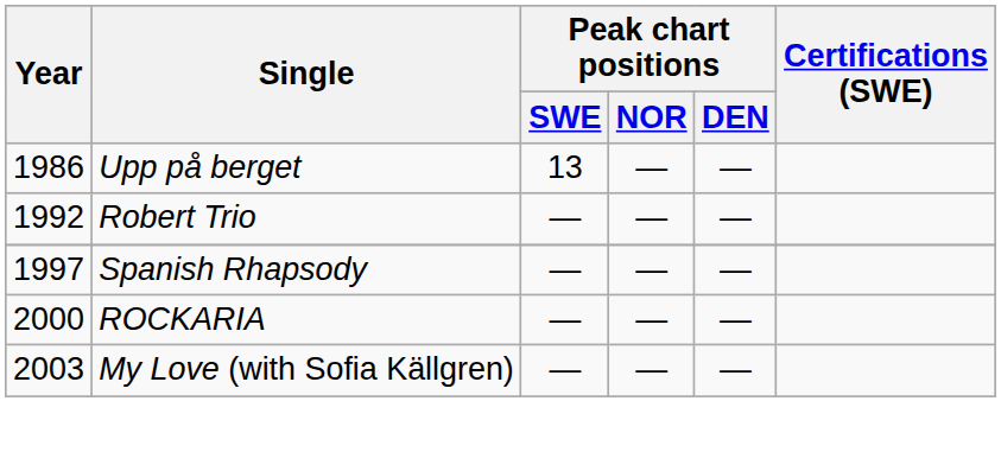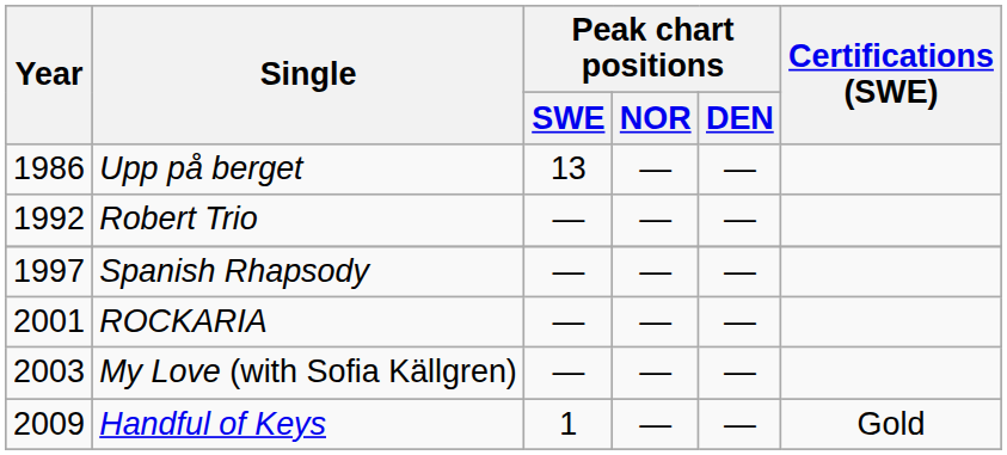ROCKARIA | Year: 2000 -> 2001
+ row: 2009 | Handful of Keys | 1 | — | — | Gold
